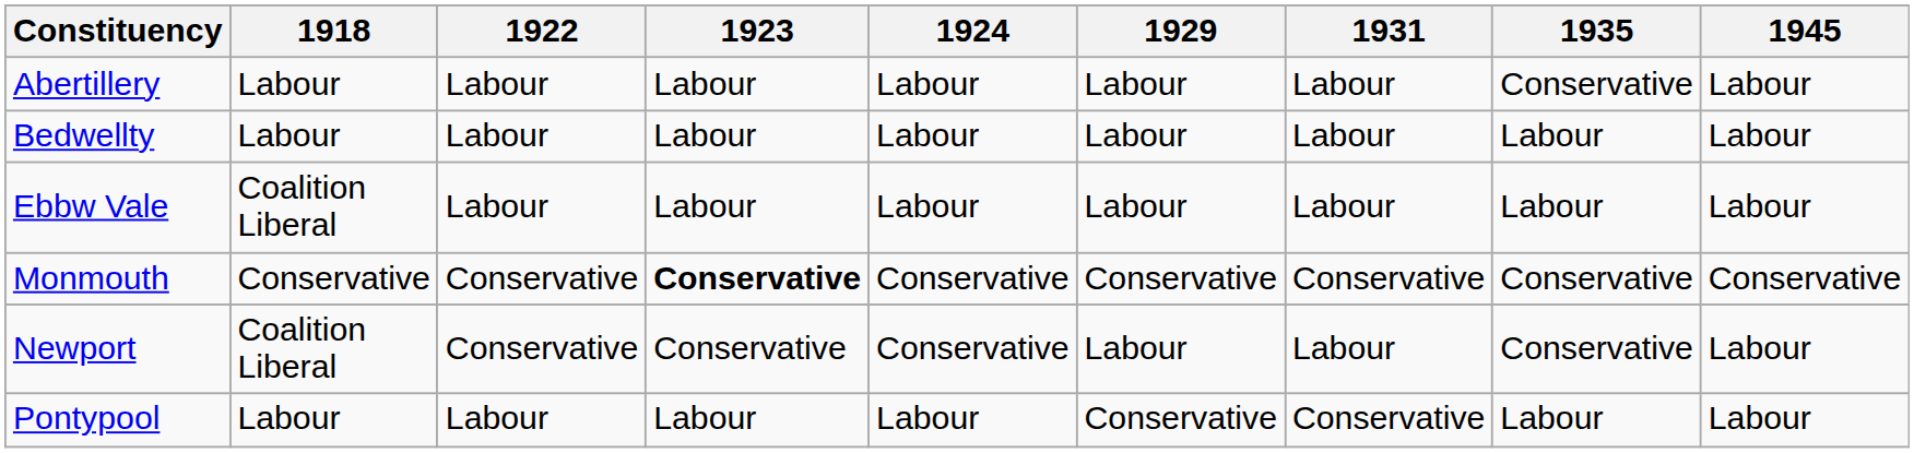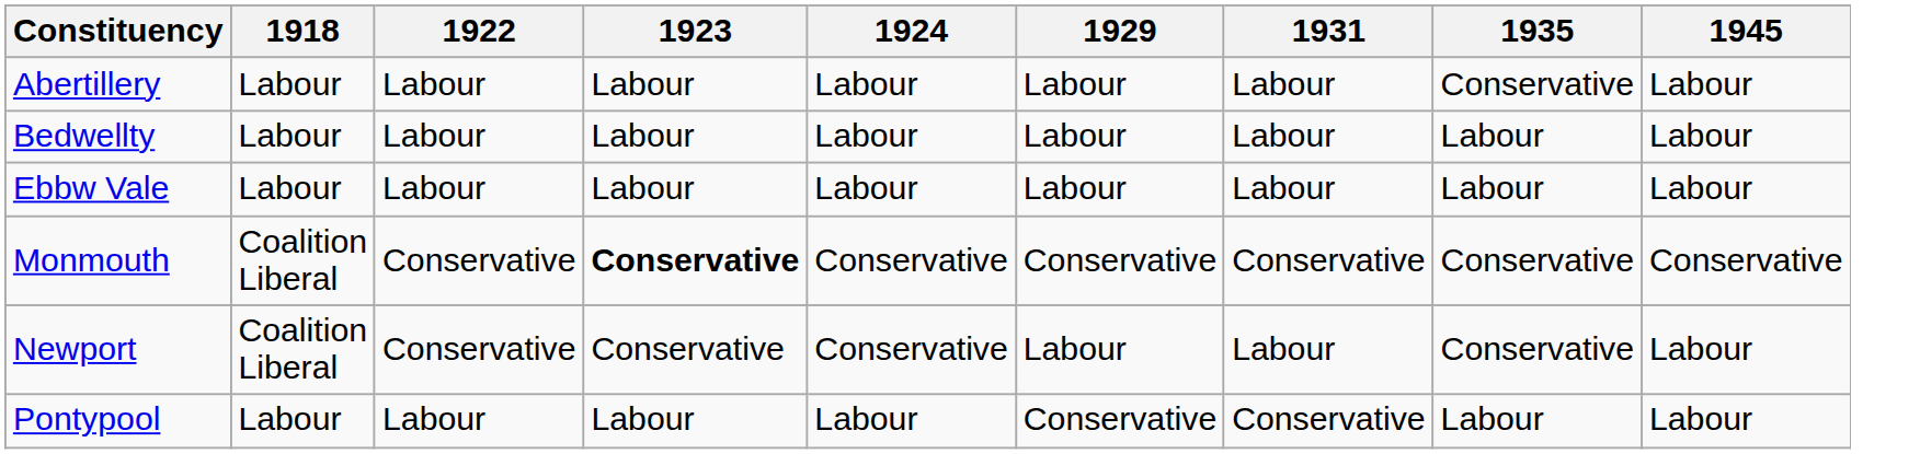Ebbw Vale | 1918: Coalition Liberal -> Labour
Monmouth | 1918: Conservative -> Coalition Liberal
